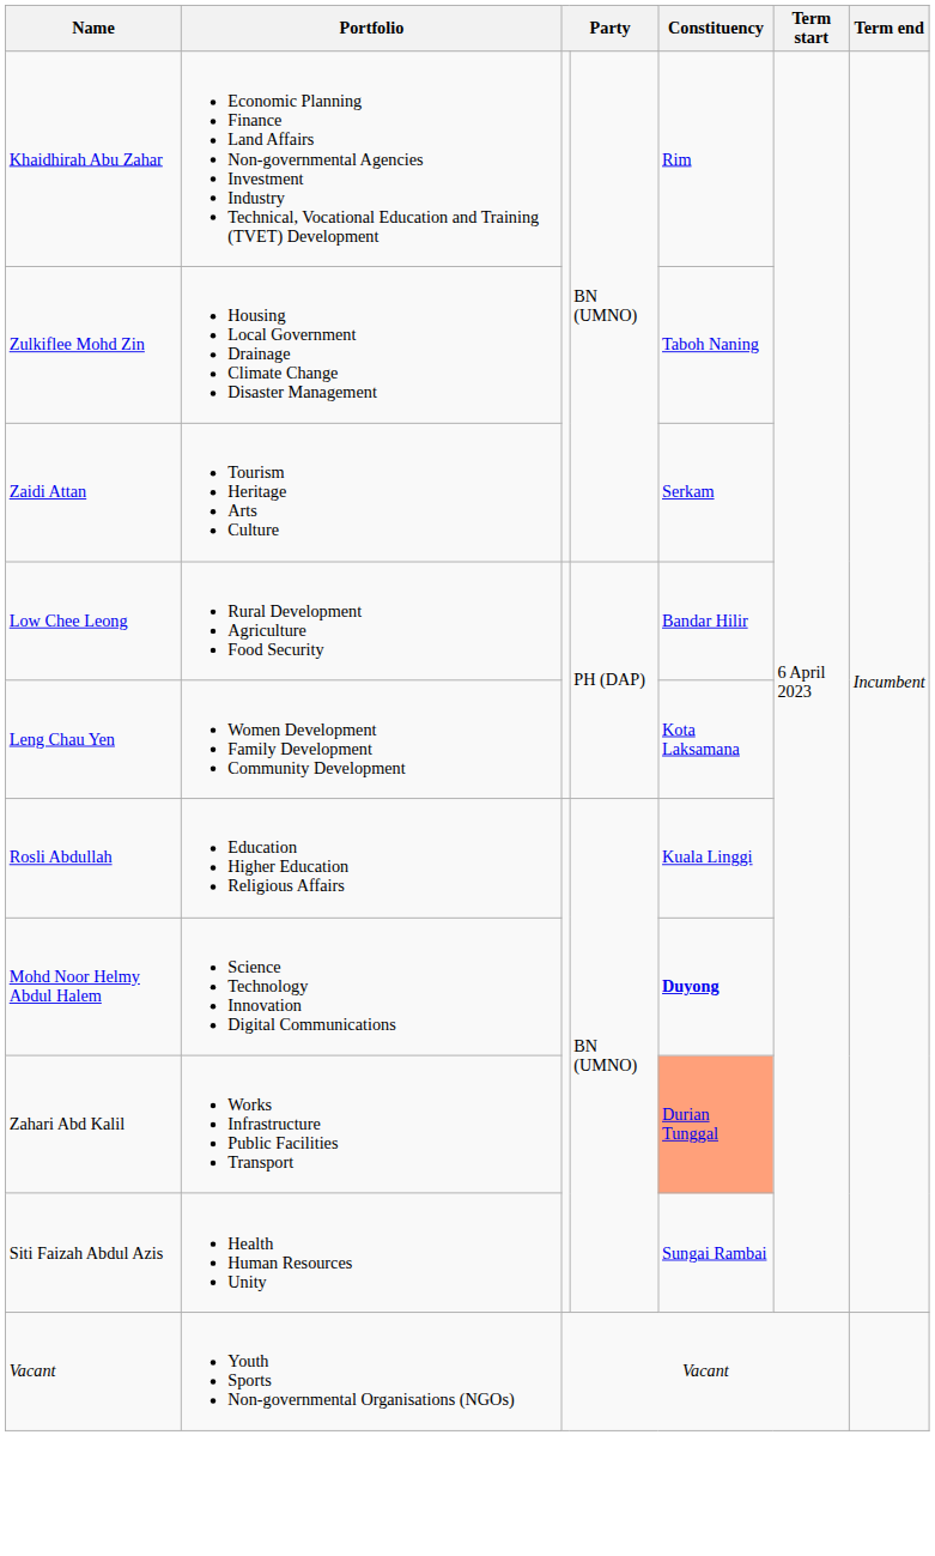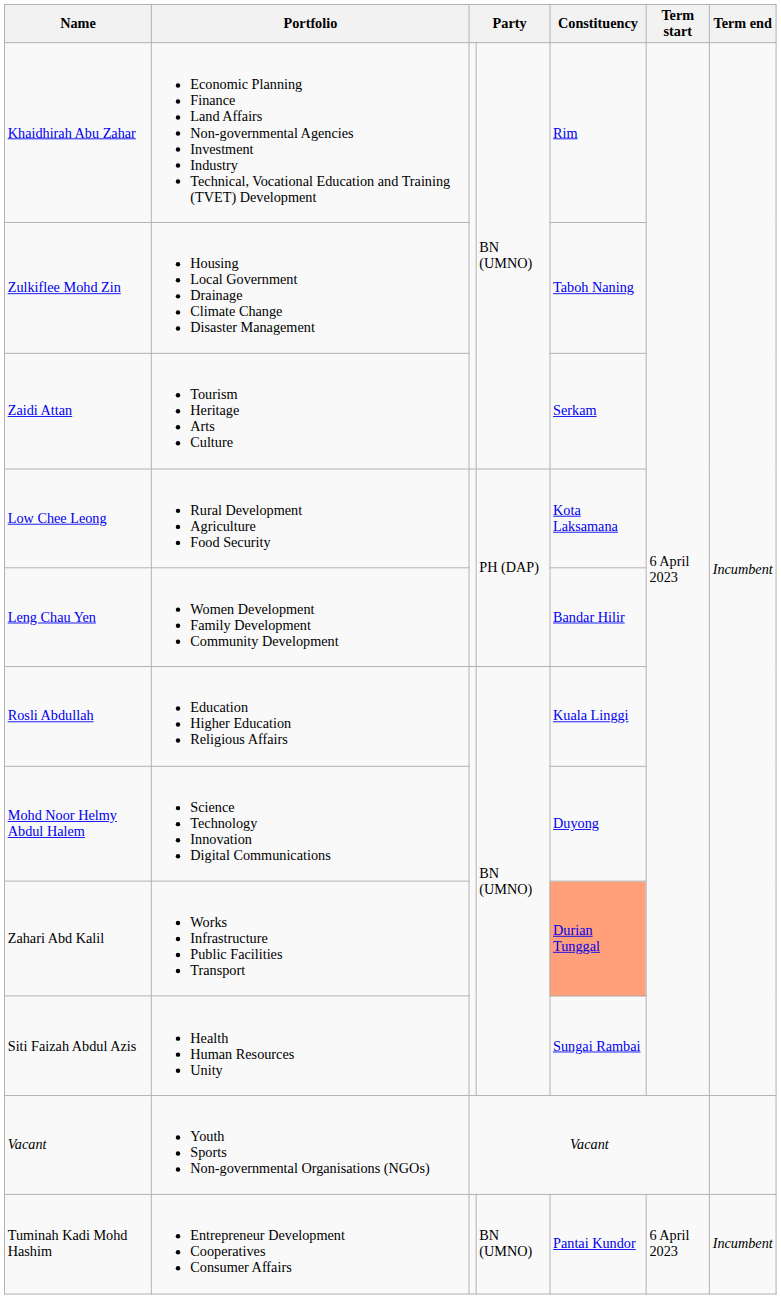Low Chee Leong | Constituency: Bandar Hilir -> Kota Laksamana
Leng Chau Yen | Constituency: Kota Laksamana -> Bandar Hilir
Mohd Noor Helmy Abdul Halem | Constituency: bold -> normal
+ row: Tuminah Kadi Mohd Hashim | Entrepreneur Development Cooperatives Consumer Affairs | BN (UMNO) | Pantai Kundor | 6 April 2023 | Incumbent
